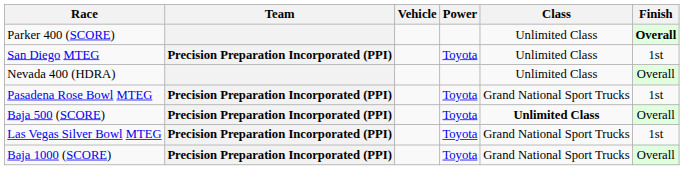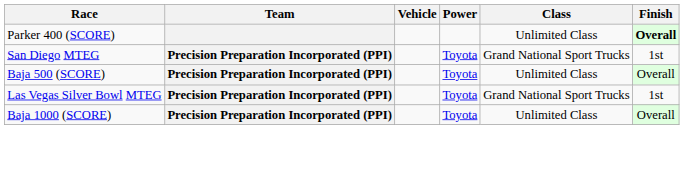San Diego MTEG | Class: Unlimited Class -> Grand National Sport Trucks
- row: Nevada 400 (HDRA) | Unlimited Class | Overall
- row: Pasadena Rose Bowl MTEG | Precision Preparation Incorporated (PPI) | Toyota | Grand National Sport Trucks | 1st
Baja 500 (SCORE) | Class: bold -> normal
Baja 1000 (SCORE) | Class: Grand National Sport Trucks -> Unlimited Class
